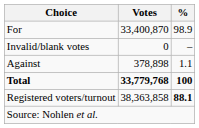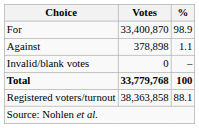rows swapped: Against <-> Invalid/blank votes
Registered voters/turnout | %: bold -> normal
